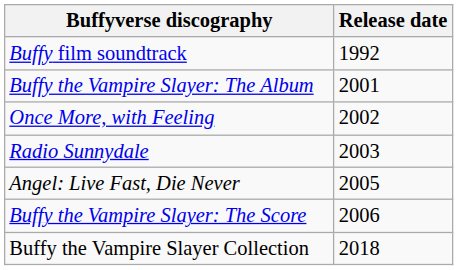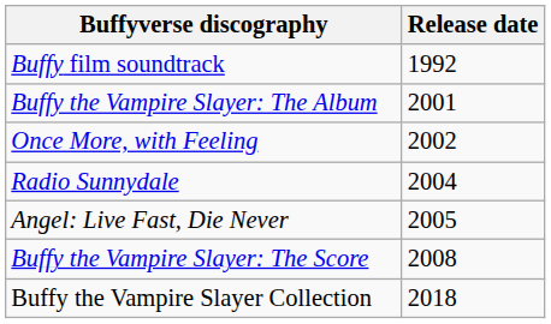Radio Sunnydale | Release date: 2003 -> 2004
Buffy the Vampire Slayer: The Score | Release date: 2006 -> 2008
